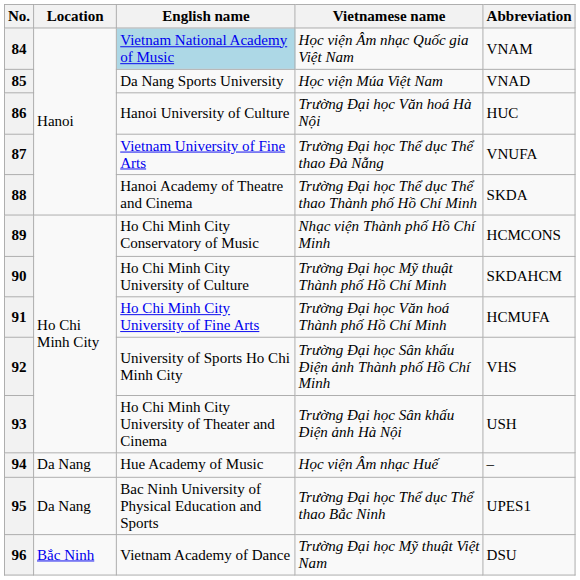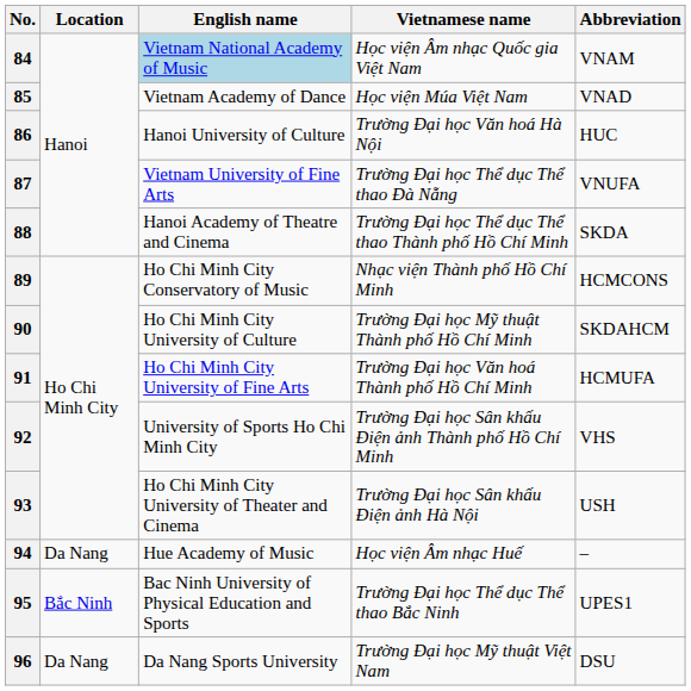85 | English name: Da Nang Sports University -> Vietnam Academy of Dance
95 | Location: Da Nang -> Bắc Ninh
96 | Location: Bắc Ninh -> Da Nang
96 | English name: Vietnam Academy of Dance -> Da Nang Sports University
